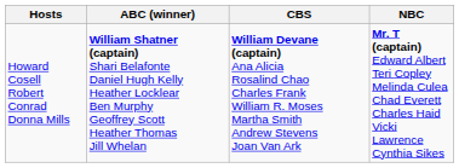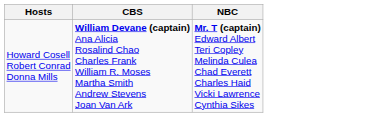- column: ABC (winner) | William Shatner (captain) Shari Belafonte Daniel Hugh Kelly Heather Locklear Ben Murphy Geoffrey Scott Heather Thomas Jill Whelan
